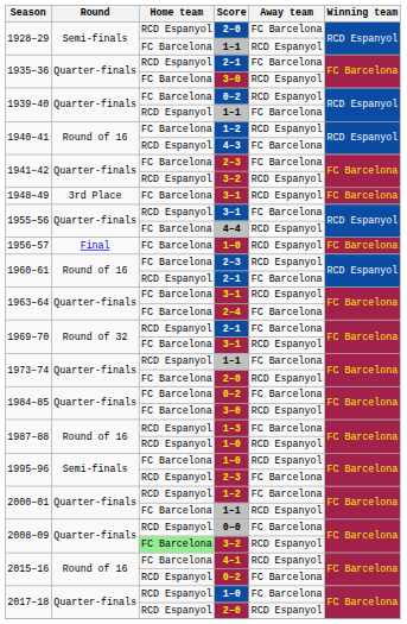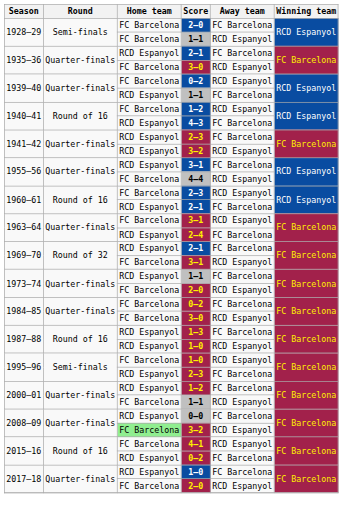1928–29 / 2–0 | Home team: RCD Espanyol -> FC Barcelona
1941–42 / 2–3 | Home team: FC Barcelona -> RCD Espanyol
- row: 1948–49 | 3rd Place | FC Barcelona | 3–1 | RCD Espanyol | FC Barcelona
- row: 1956–57 | Final | FC Barcelona | 1–0 | RCD Espanyol | FC Barcelona
1963–64 / 2–4 | Home team: FC Barcelona -> RCD Espanyol
2017–18 / 2–0 | Home team: RCD Espanyol -> FC Barcelona
